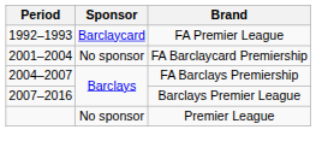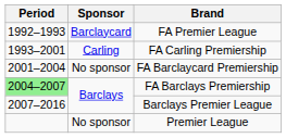+ row: 1993–2001 | Carling | FA Carling Premiership
FA Barclays Premiership | Period: no background -> lightgreen background
